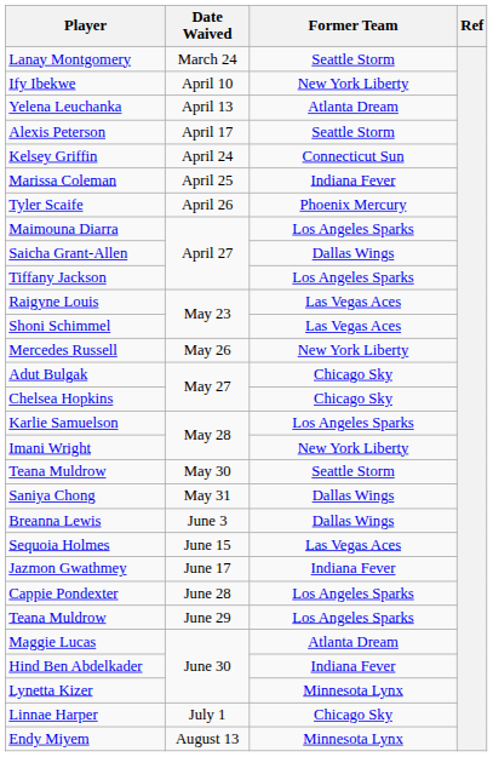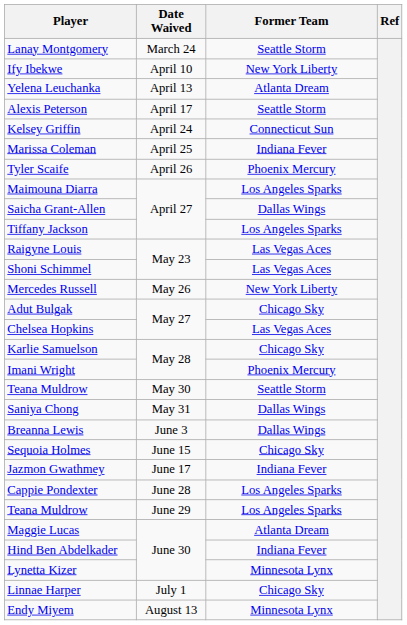Chelsea Hopkins | Former Team: Chicago Sky -> Las Vegas Aces
Karlie Samuelson | Former Team: Los Angeles Sparks -> Chicago Sky
Imani Wright | Former Team: New York Liberty -> Phoenix Mercury
Sequoia Holmes | Former Team: Las Vegas Aces -> Chicago Sky
